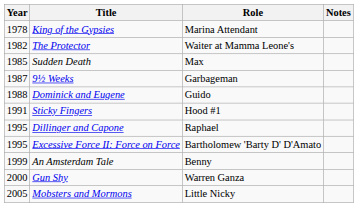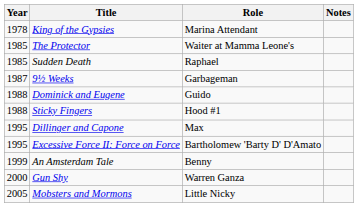The Protector | Year: 1982 -> 1985
Sudden Death | Role: Max -> Raphael
Sticky Fingers | Year: 1991 -> 1988
Dillinger and Capone | Role: Raphael -> Max
